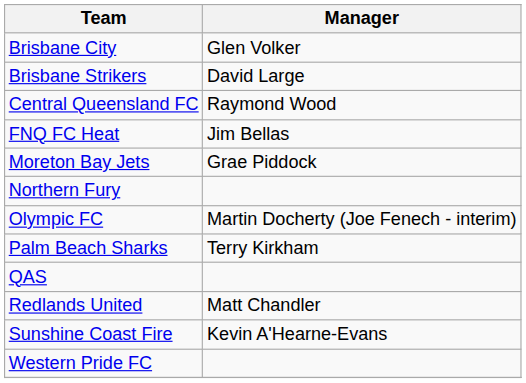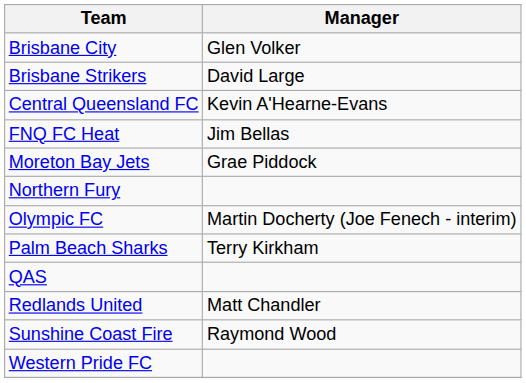Central Queensland FC | Manager: Raymond Wood -> Kevin A'Hearne-Evans
Sunshine Coast Fire | Manager: Kevin A'Hearne-Evans -> Raymond Wood
